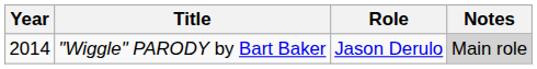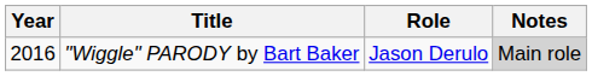"Wiggle" PARODY by Bart Baker | Year: 2014 -> 2016
